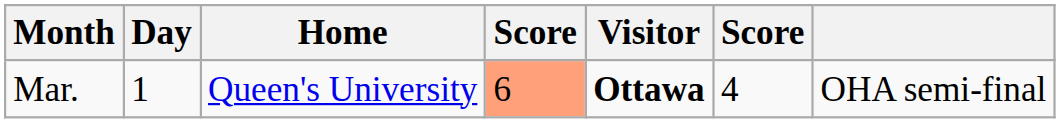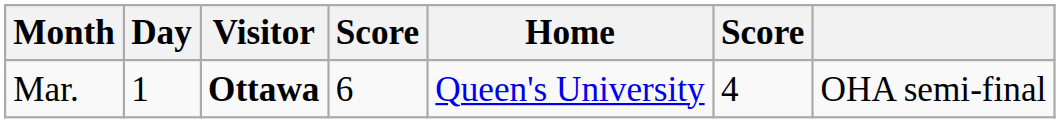columns swapped: Visitor <-> Home
Mar. | column 4: lightsalmon background -> no background
